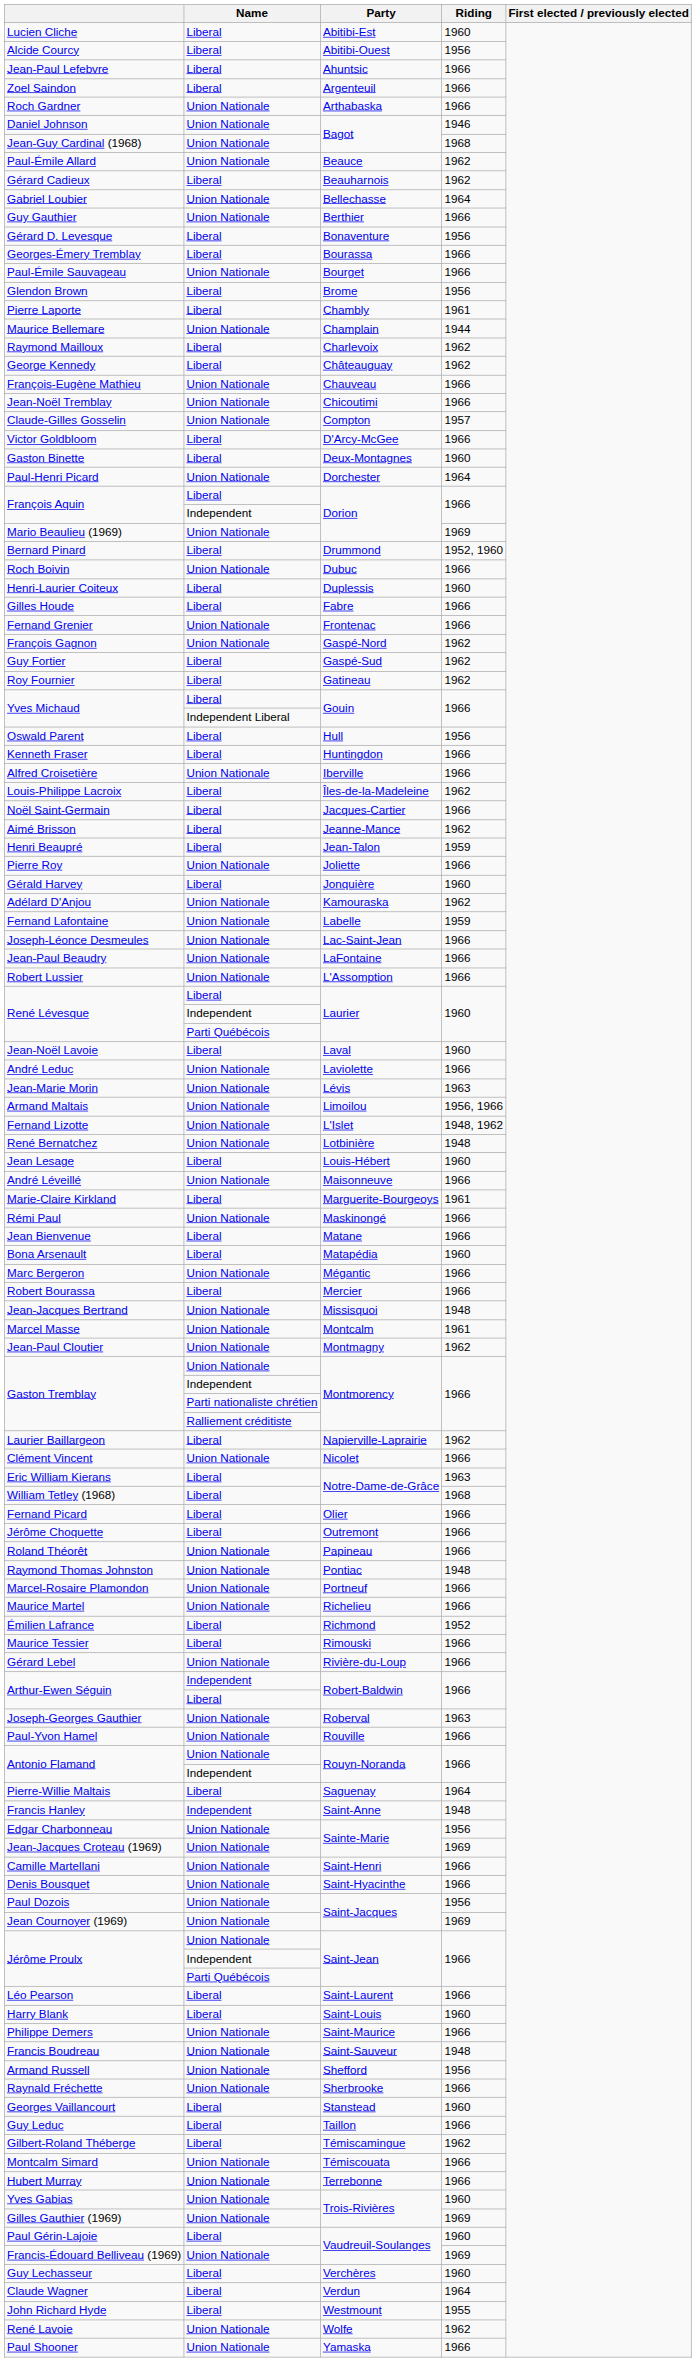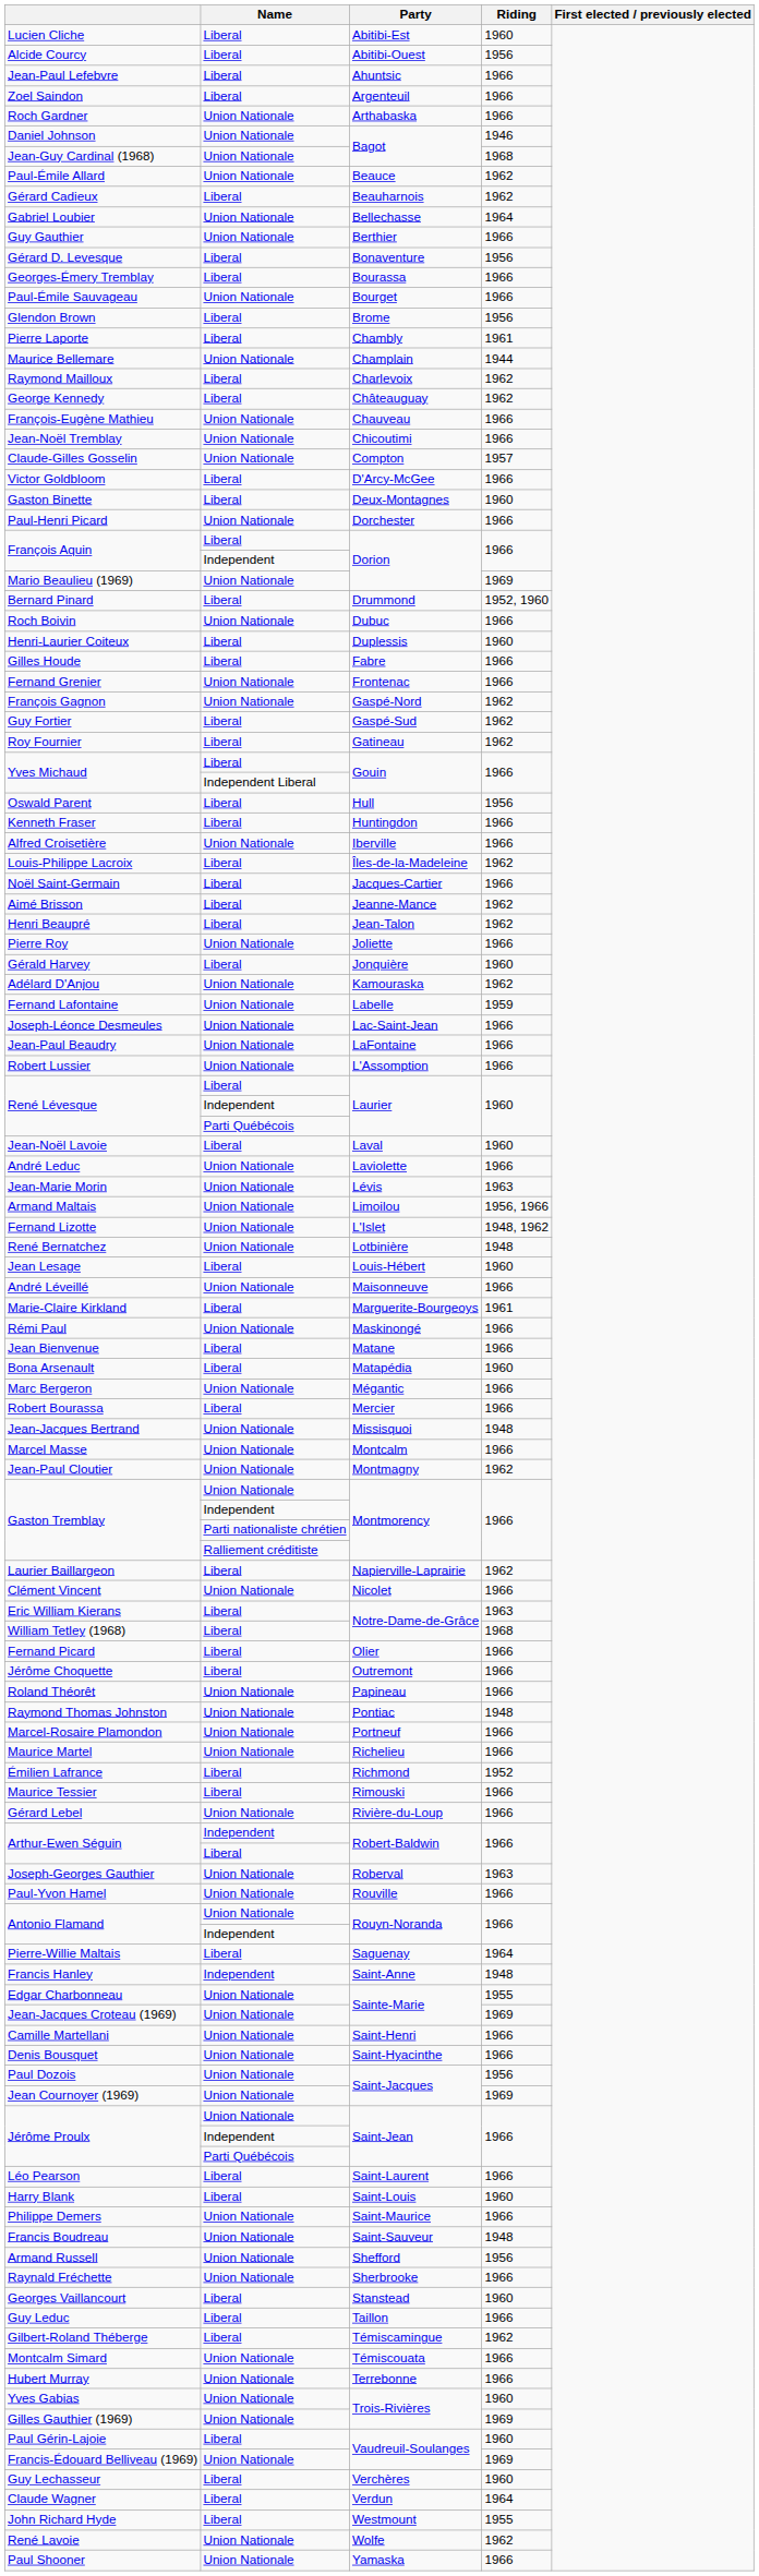Paul-Henri Picard | Riding: 1964 -> 1966
Henri Beaupré | Riding: 1959 -> 1962
Marcel Masse | Riding: 1961 -> 1966
Edgar Charbonneau | Riding: 1956 -> 1955
